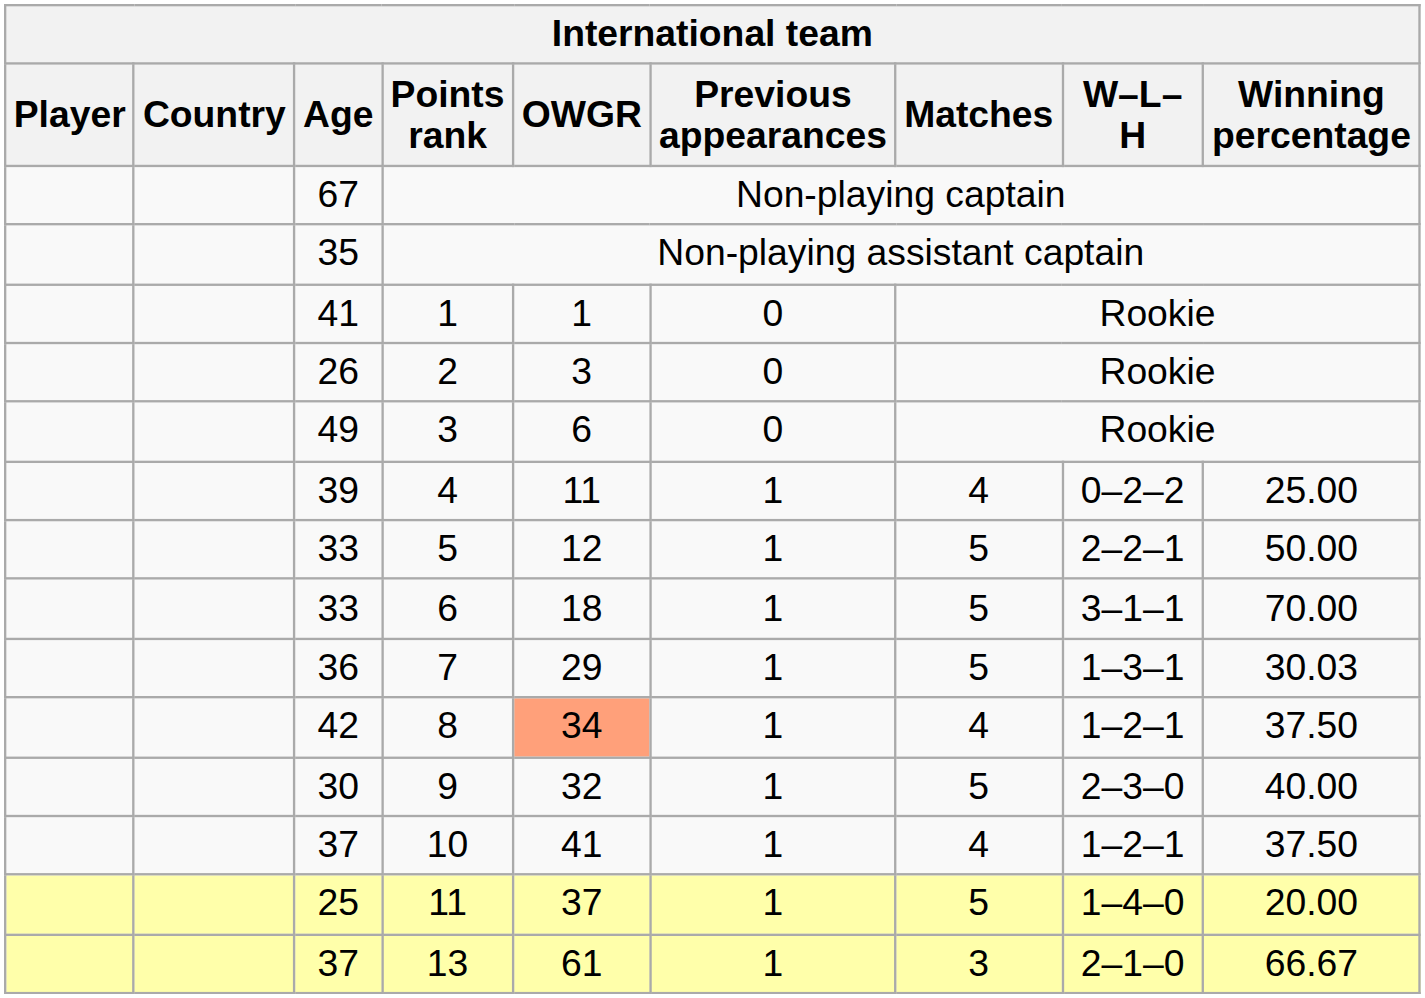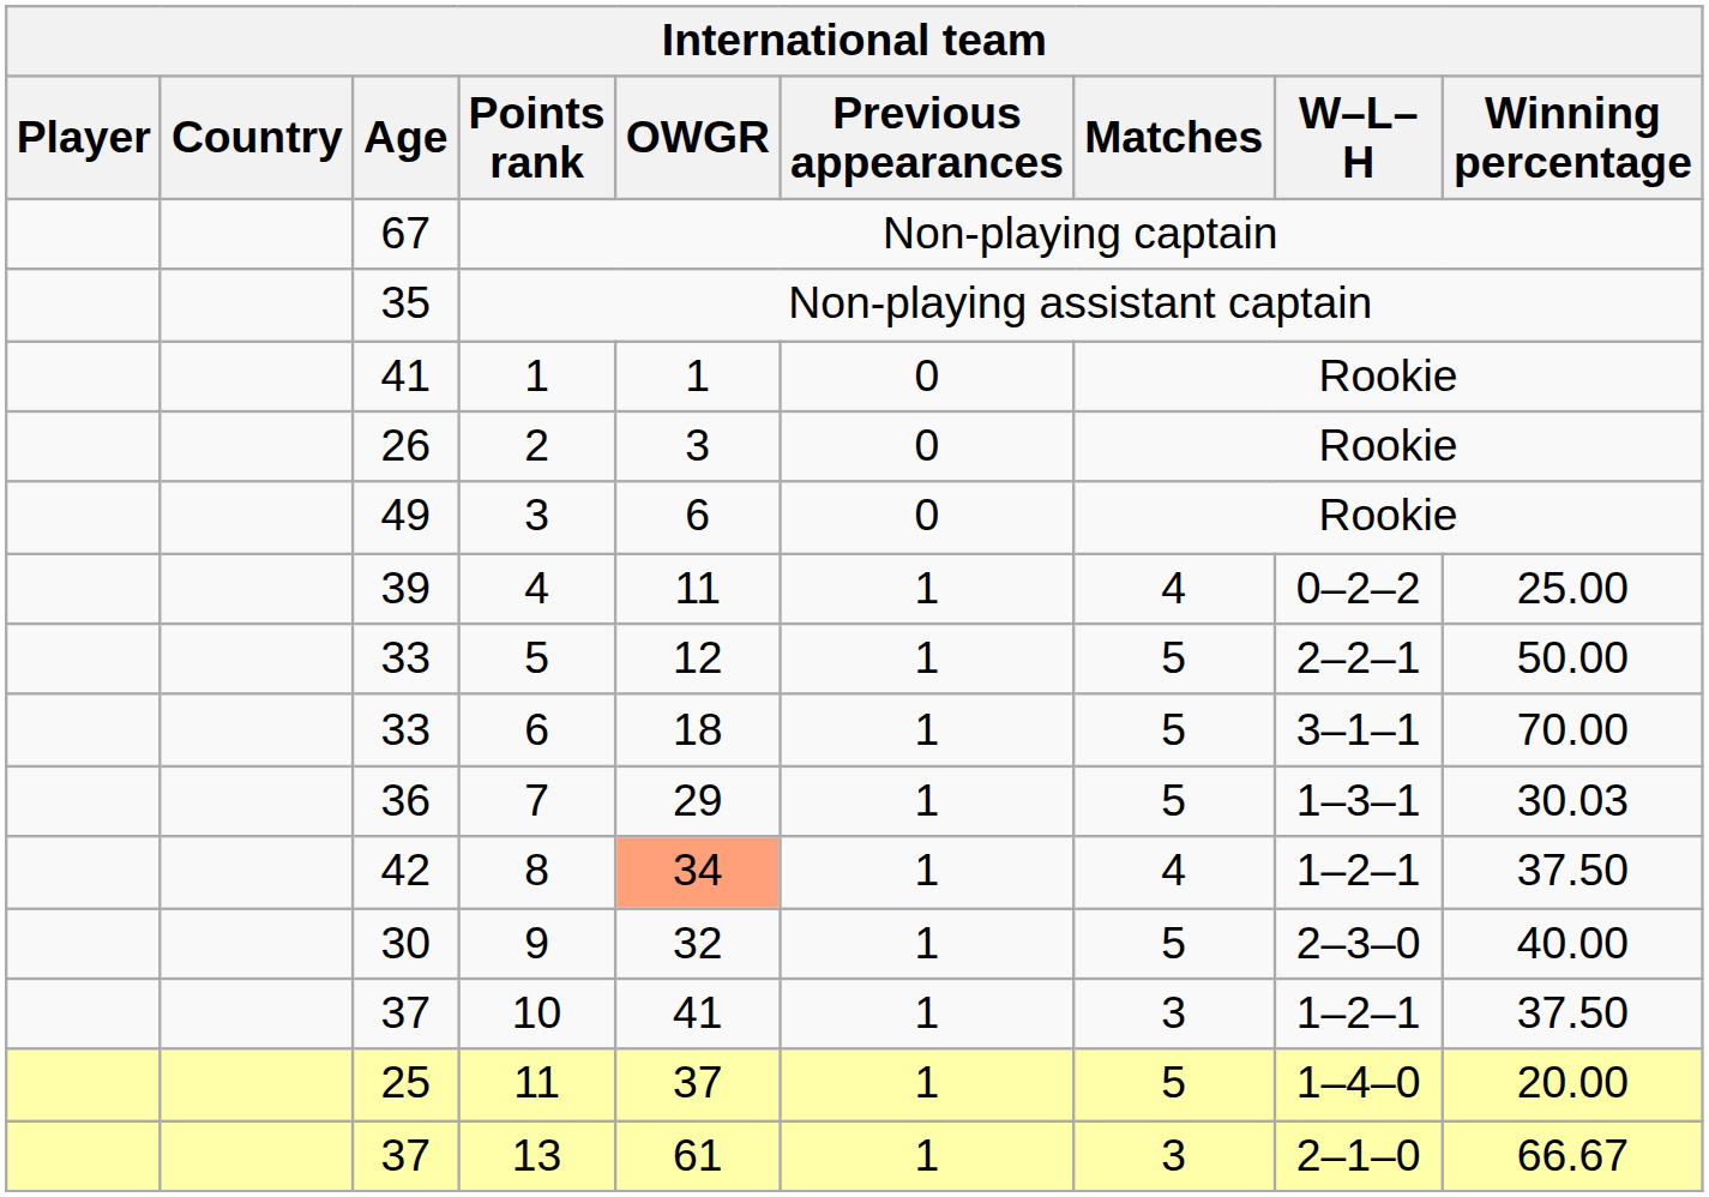10 | Matches: 4 -> 3
